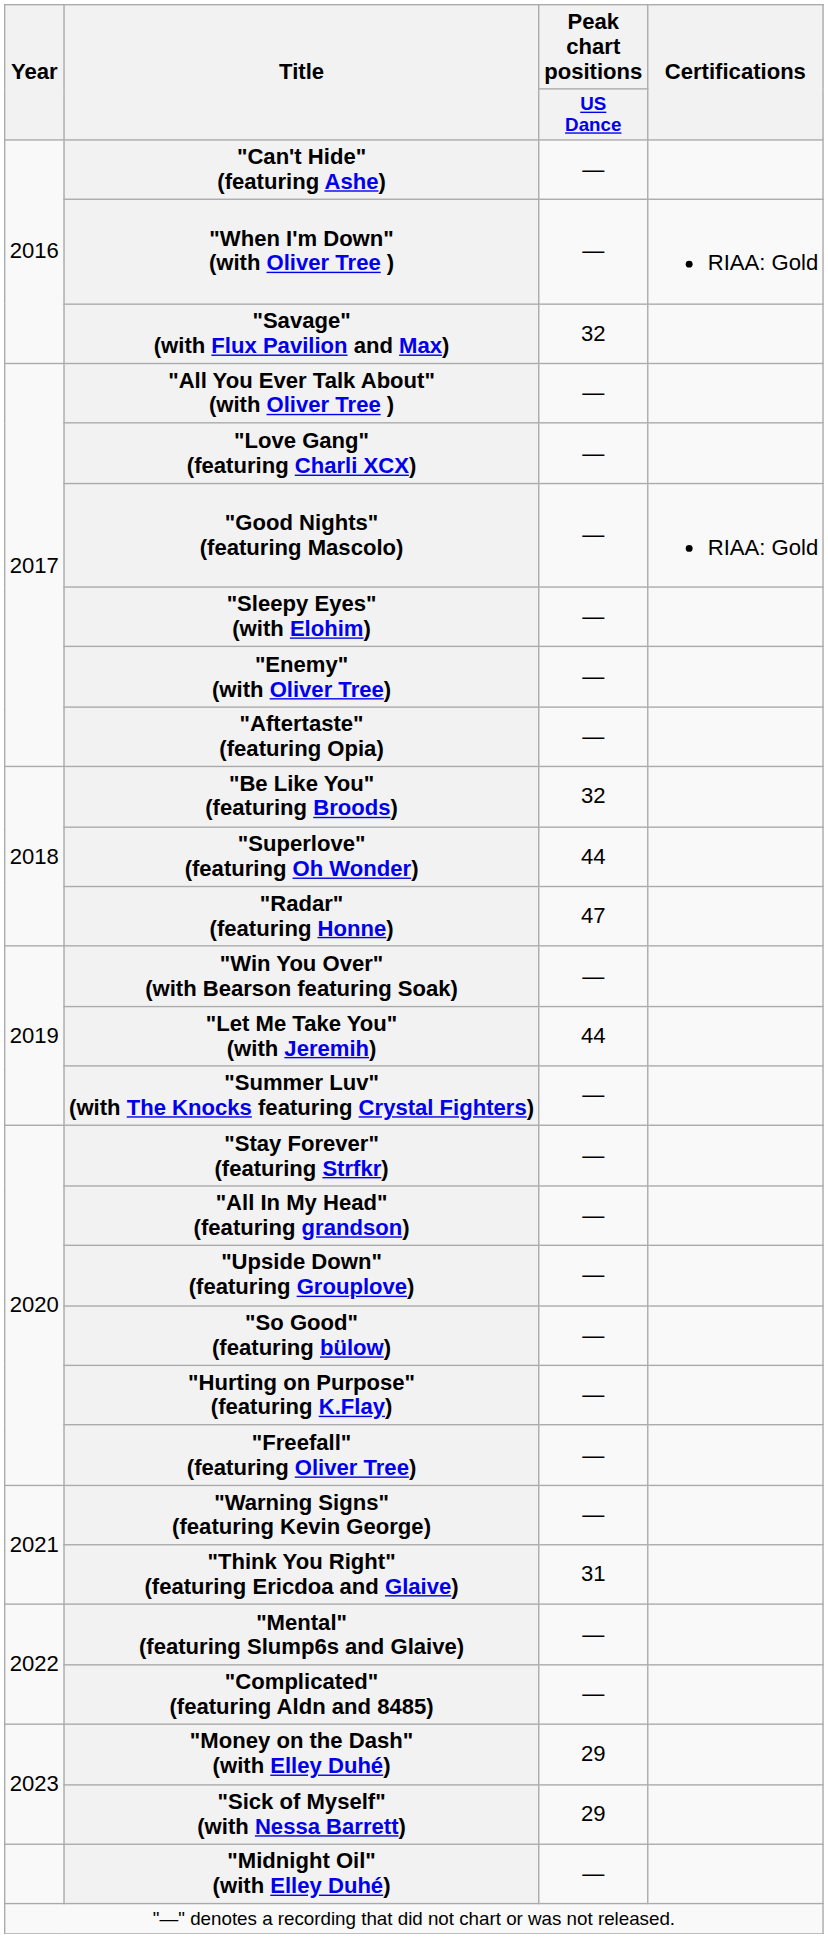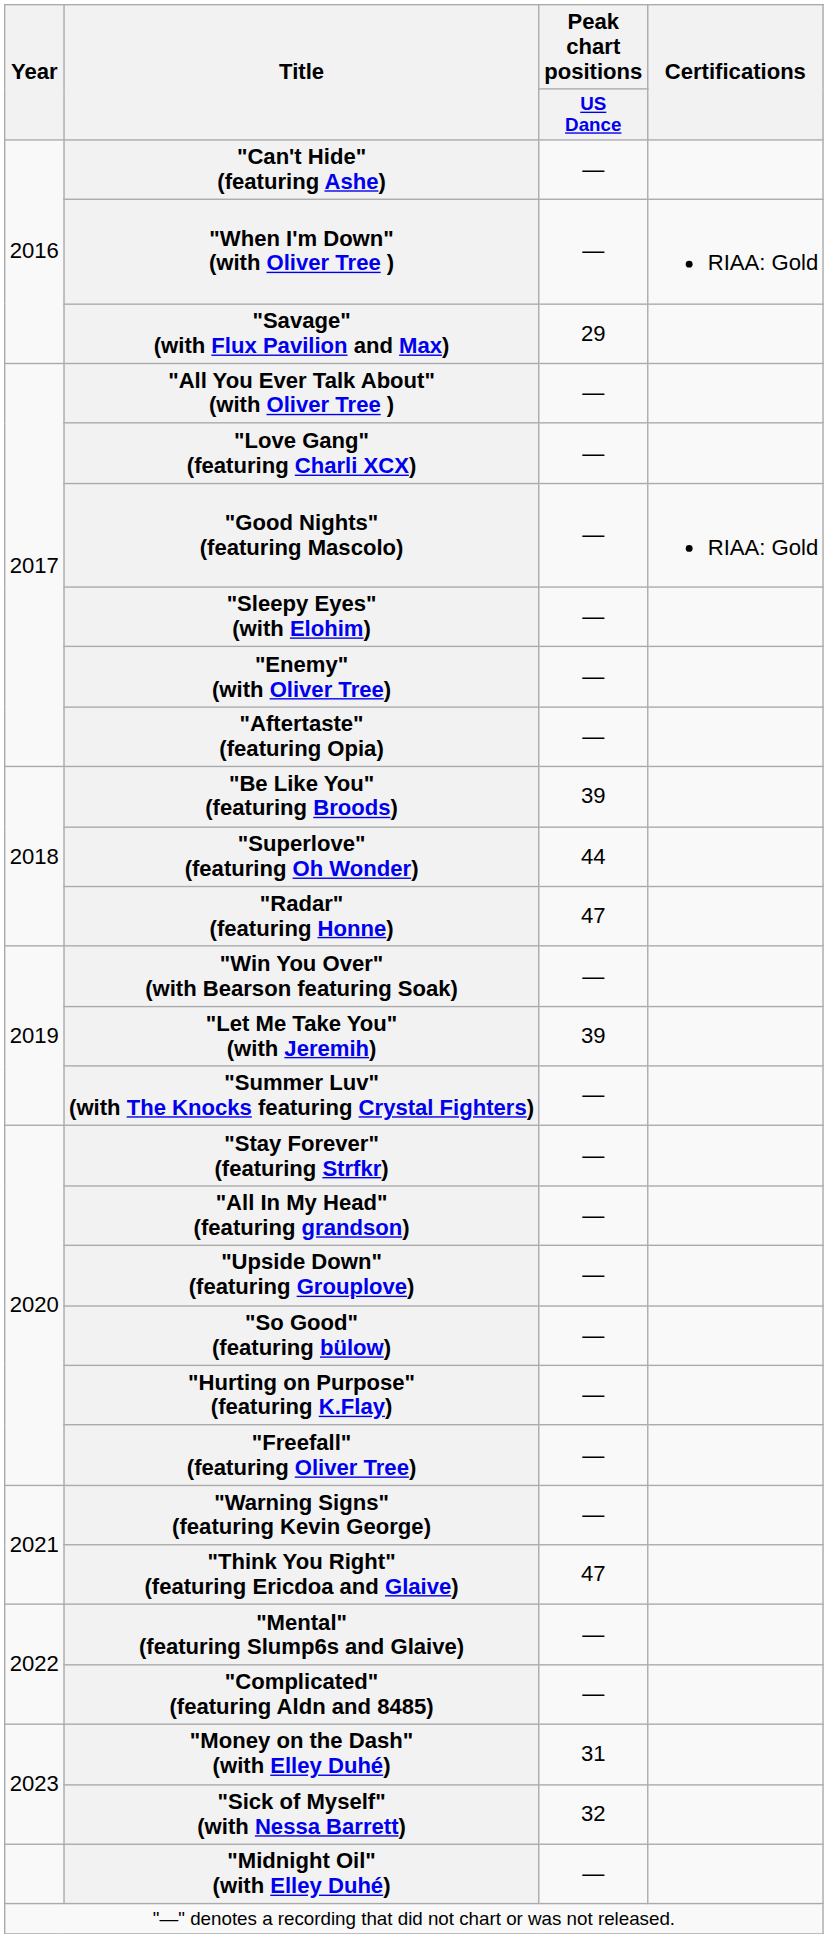"Savage" (with Flux Pavilion and Max) | Peak chart positions / US Dance: 32 -> 29
"Be Like You" (featuring Broods) | Peak chart positions / US Dance: 32 -> 39
"Let Me Take You" (with Jeremih) | Peak chart positions / US Dance: 44 -> 39
"Think You Right" (featuring Ericdoa and Glaive) | Peak chart positions / US Dance: 31 -> 47
"Money on the Dash" (with Elley Duhé) | Peak chart positions / US Dance: 29 -> 31
"Sick of Myself" (with Nessa Barrett) | Peak chart positions / US Dance: 29 -> 32
